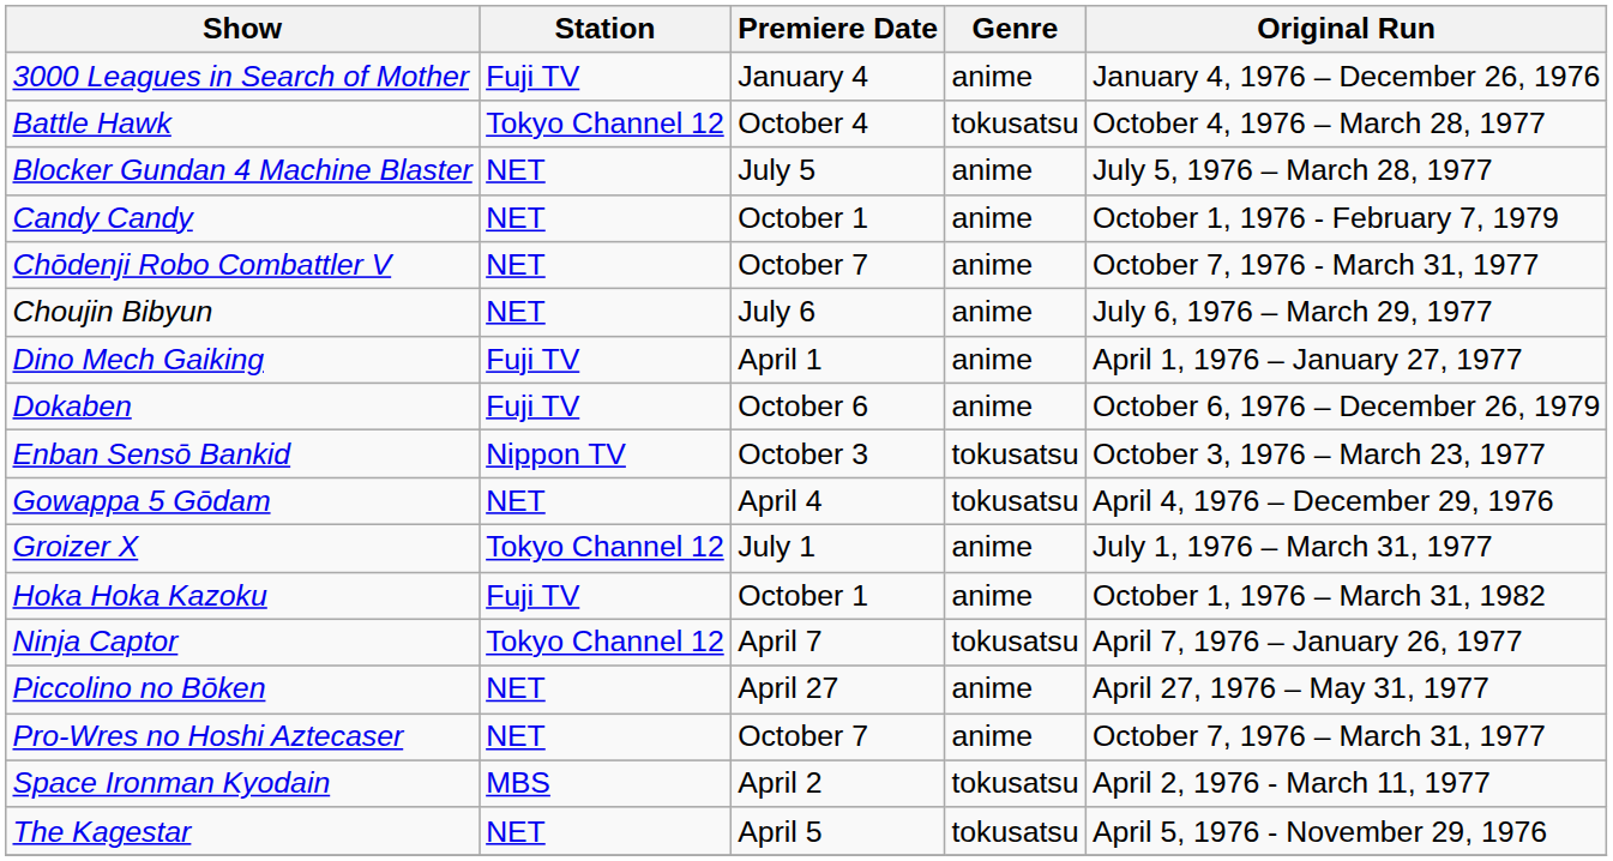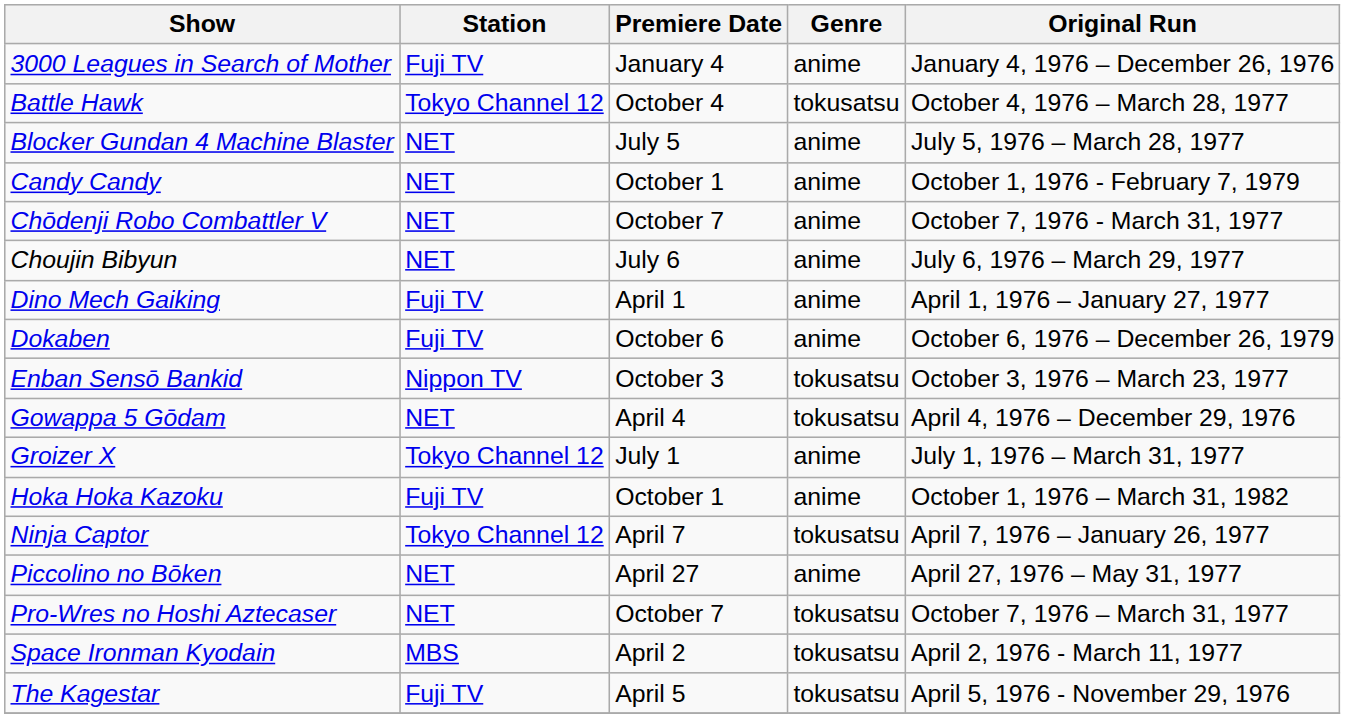Pro-Wres no Hoshi Aztecaser | Genre: anime -> tokusatsu
The Kagestar | Station: NET -> Fuji TV
